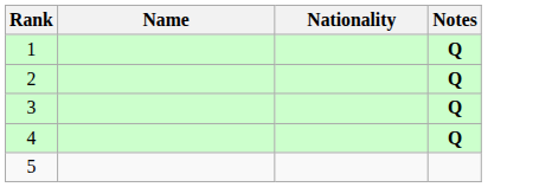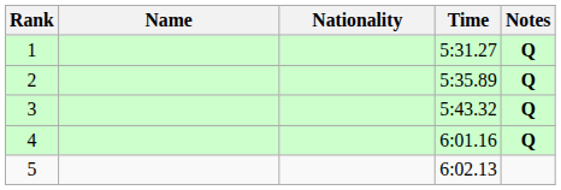+ column: Time | 5:31.27 | 5:35.89 | 5:43.32 | 6:01.16 | 6:02.13
